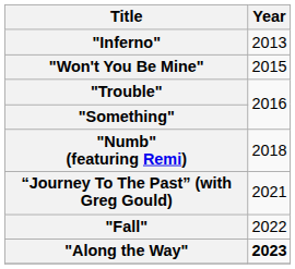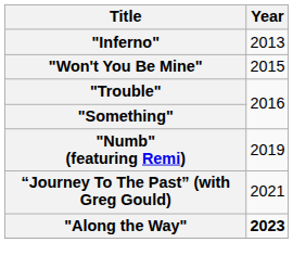"Numb" (featuring Remi) | Year: 2018 -> 2019
- row: "Fall" | 2022
